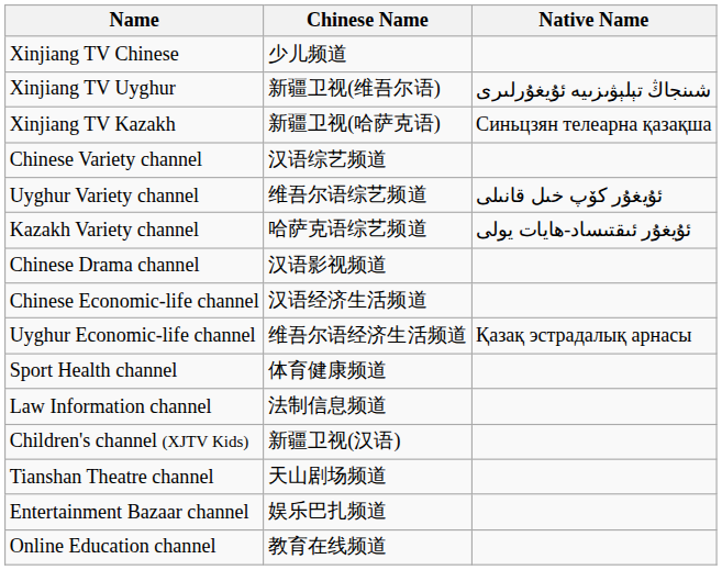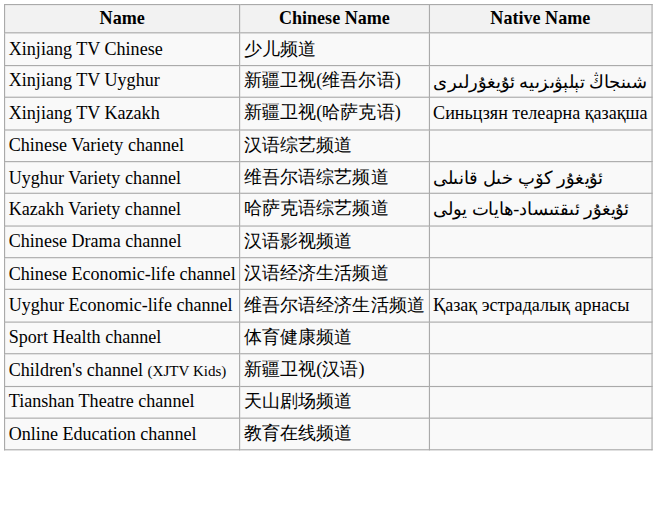- row: Law Information channel | 法制信息频道
- row: Entertainment Bazaar channel | 娱乐巴扎频道
